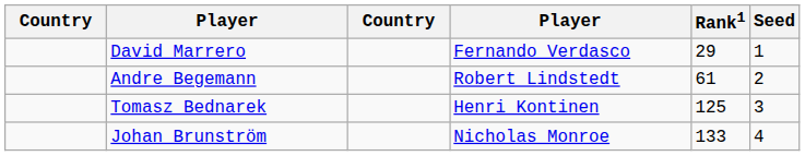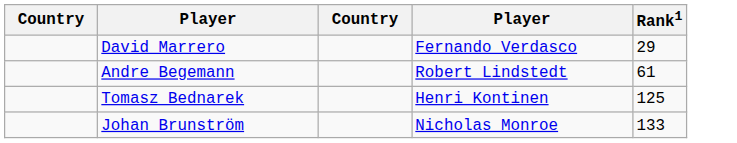- column: Seed | 1 | 2 | 3 | 4
